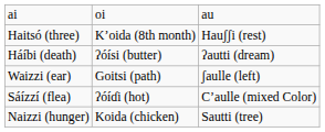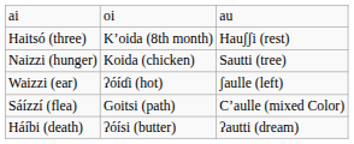rows swapped: Naizzi (hunger) <-> Háíbi (death)
Waizzi (ear) | column 2: Goitsi (path) -> ʔóíɗi (hot)
Sáízzí (flea) | column 2: ʔóíɗi (hot) -> Goitsi (path)
